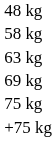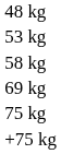+ row: 53 kg
- row: 63 kg
